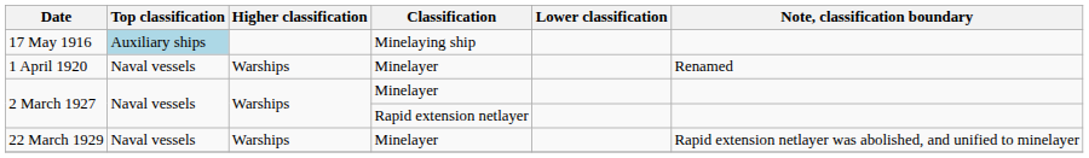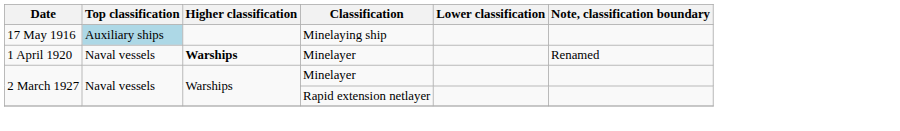1 April 1920 | Higher classification: normal -> bold
- row: 22 March 1929 | Naval vessels | Warships | Minelayer | Rapid extension netlayer was abolished, and unified to minelayer
